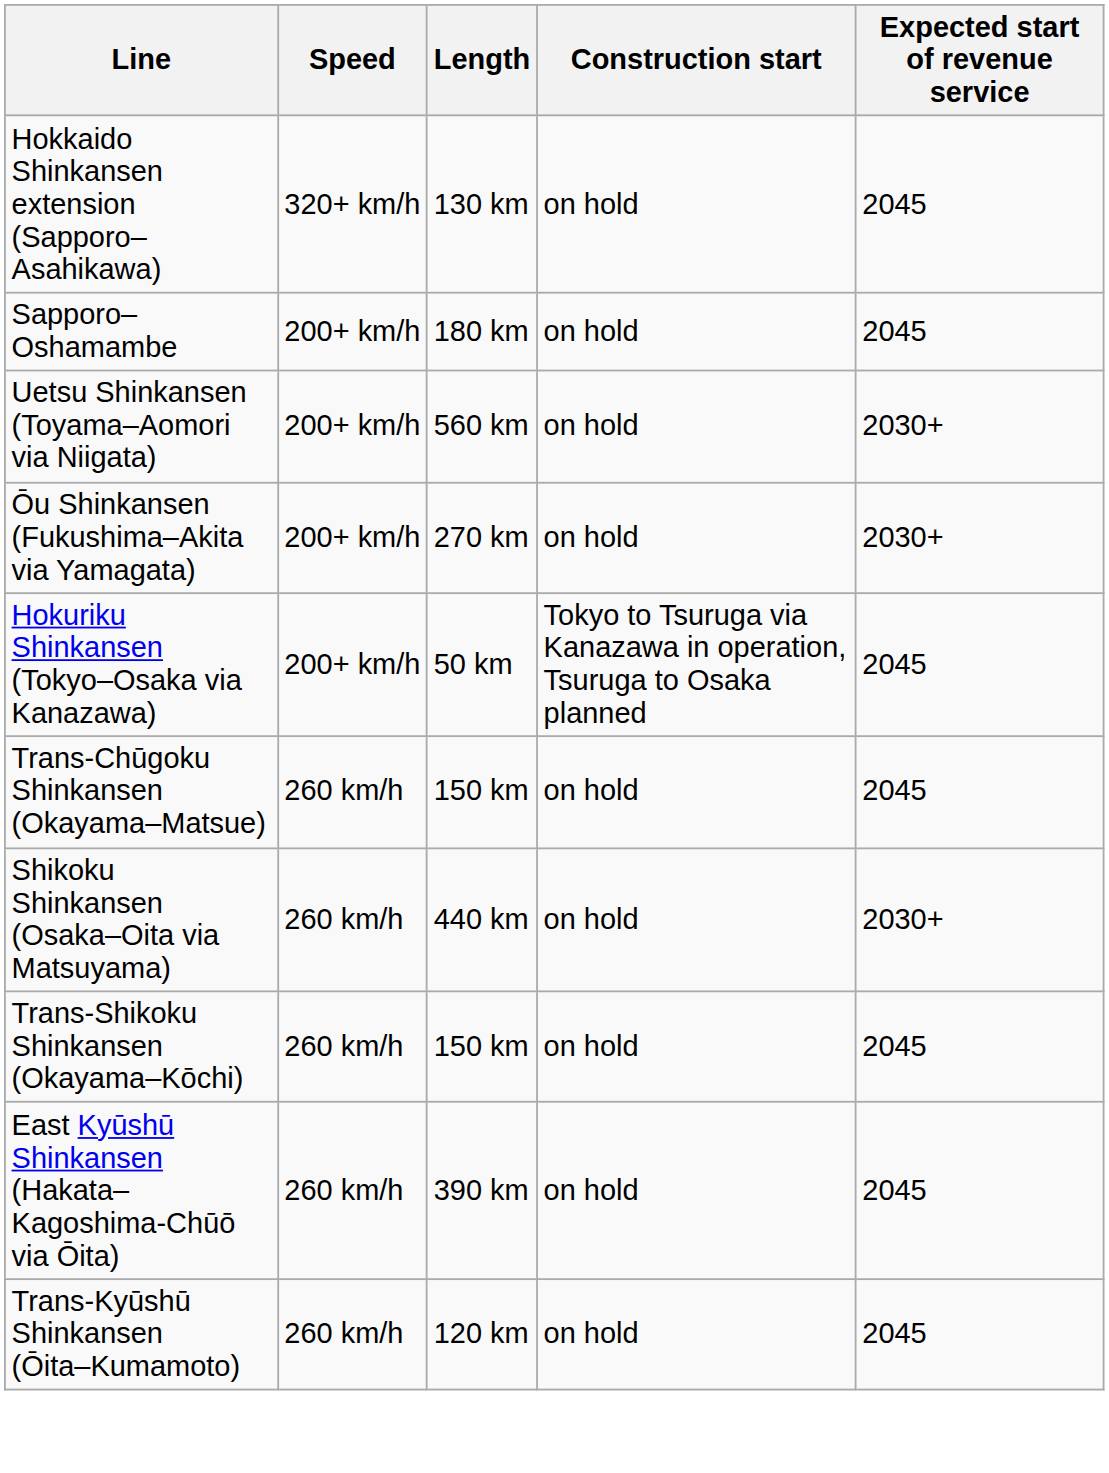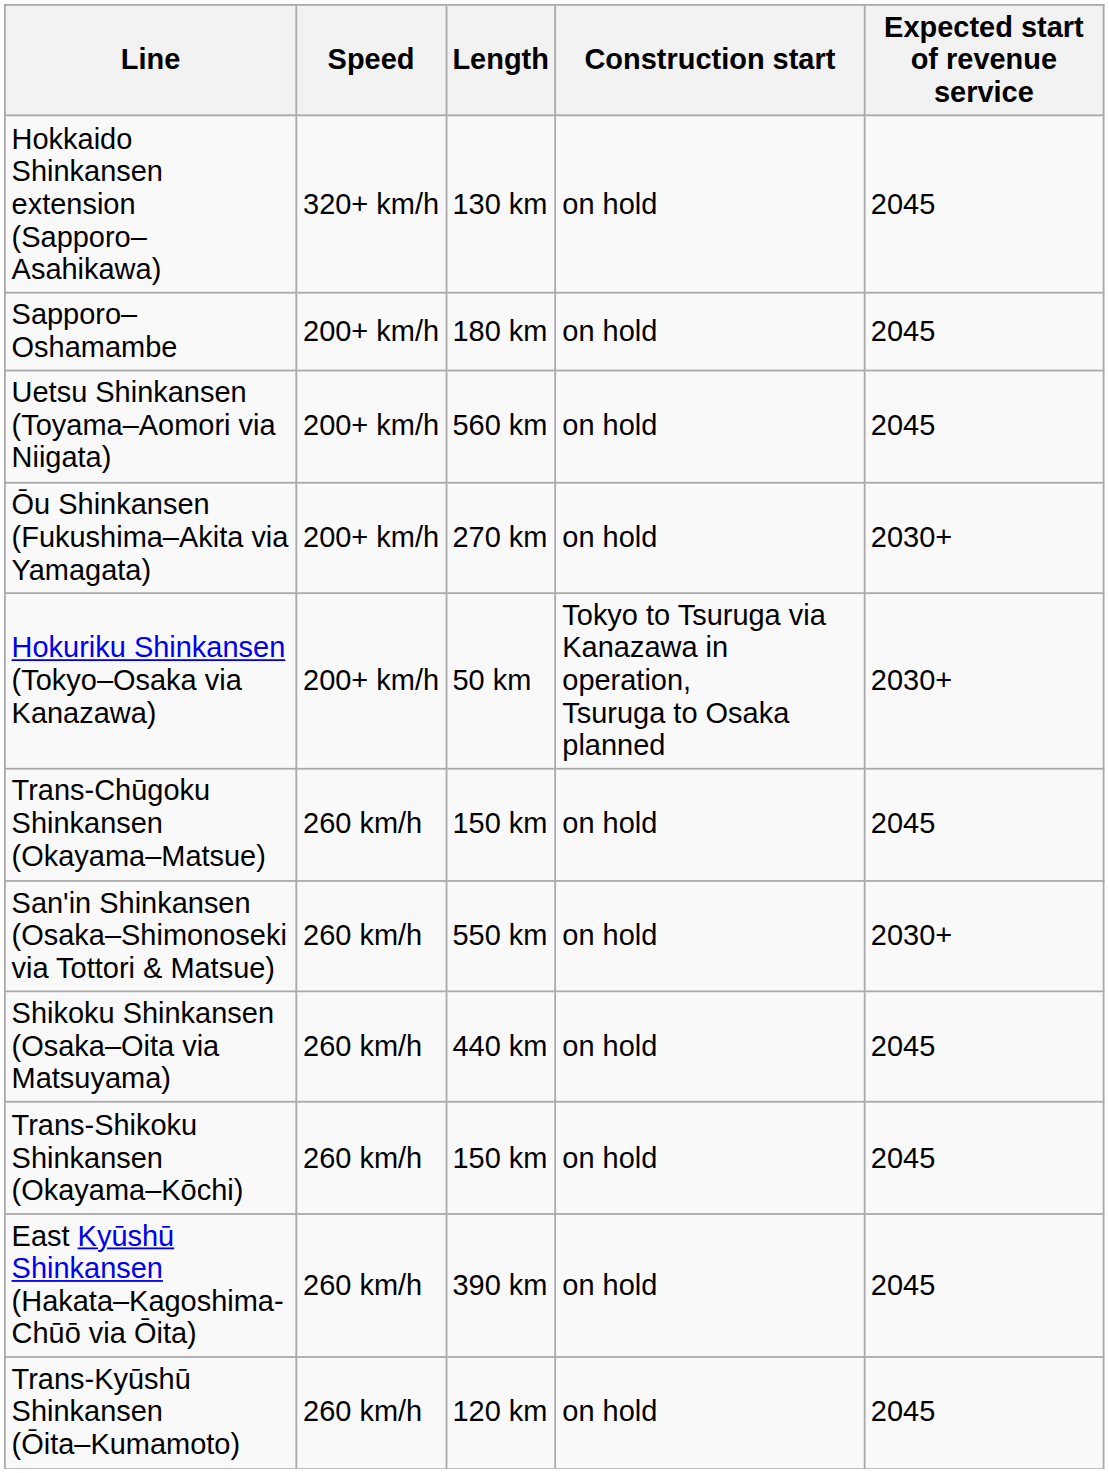Uetsu Shinkansen (Toyama–Aomori via Niigata) | Expected start of revenue service: 2030+ -> 2045
Hokuriku Shinkansen (Tokyo–Osaka via Kanazawa) | Expected start of revenue service: 2045 -> 2030+
+ row: San'in Shinkansen (Osaka–Shimonoseki via Tottori & Matsue) | 260 km/h | 550 km | on hold | 2030+
Shikoku Shinkansen (Osaka–Oita via Matsuyama) | Expected start of revenue service: 2030+ -> 2045
